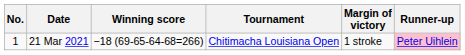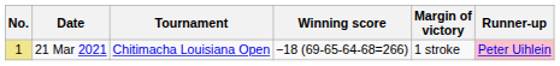columns swapped: Tournament <-> Winning score
21 Mar 2021 | No.: no background -> khaki background
